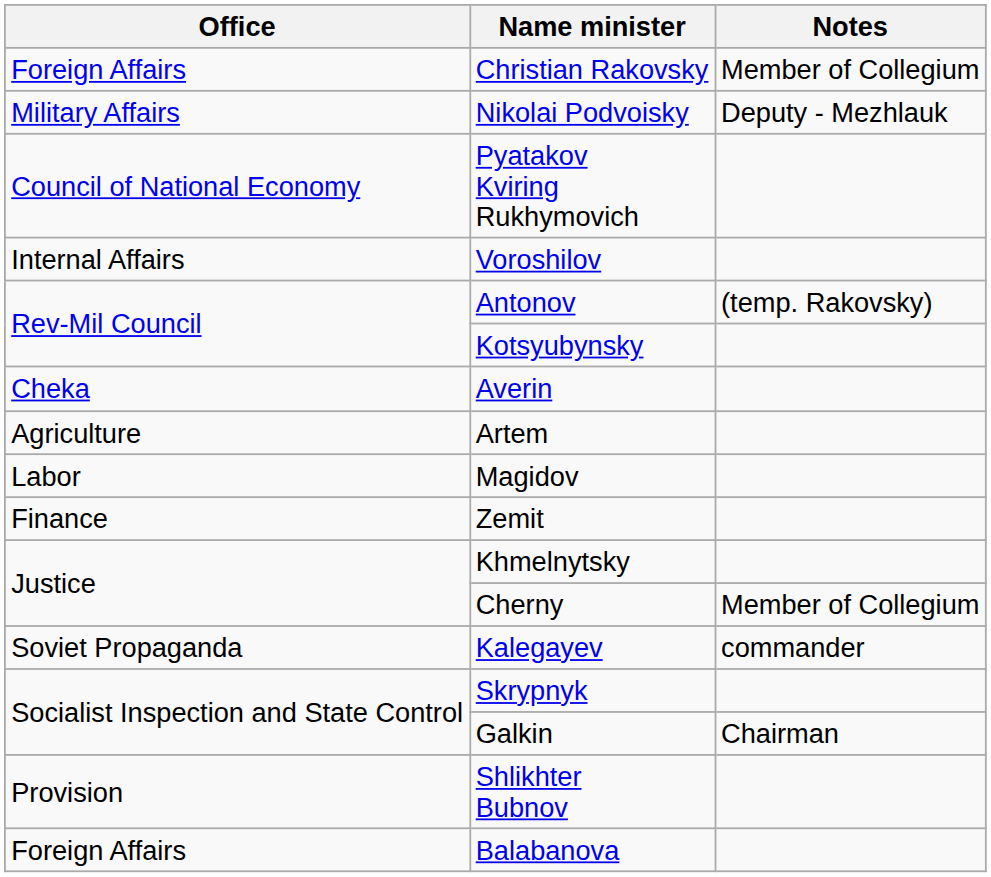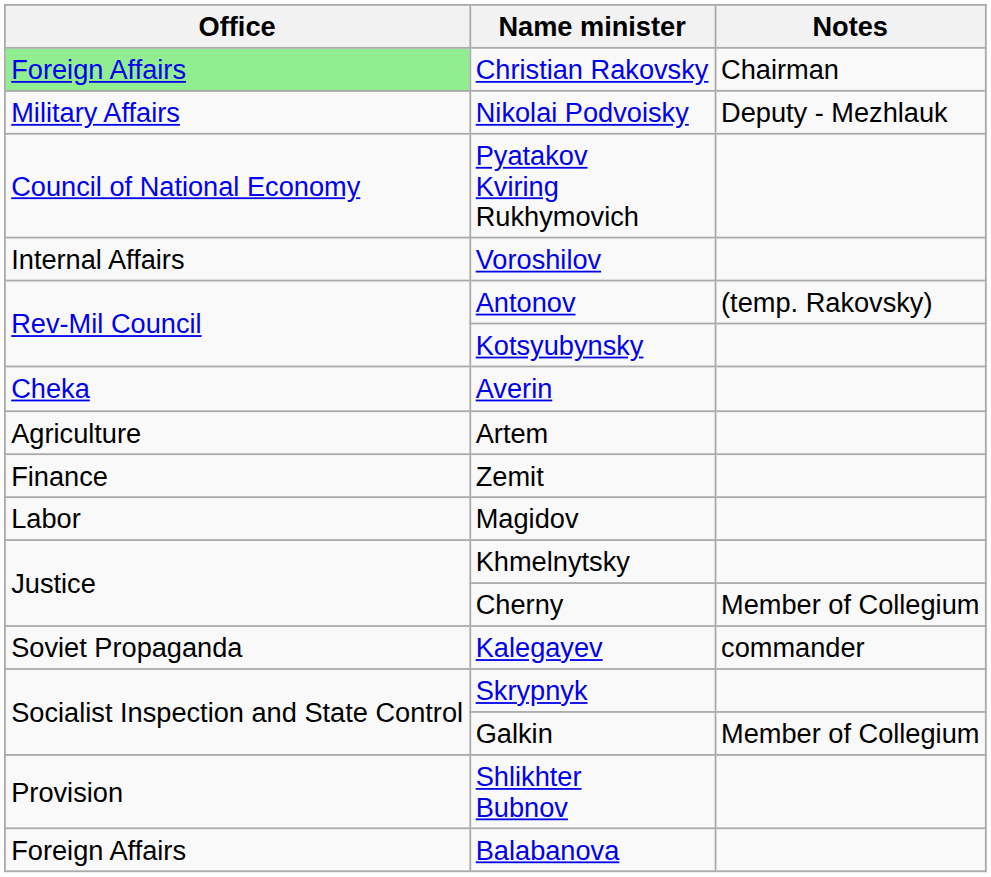Christian Rakovsky | Office: no background -> lightgreen background
Christian Rakovsky | Notes: Member of Collegium -> Chairman
rows swapped: Magidov <-> Zemit
Galkin | Notes: Chairman -> Member of Collegium
